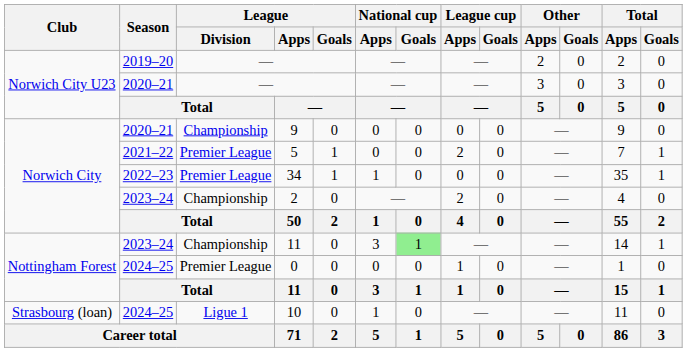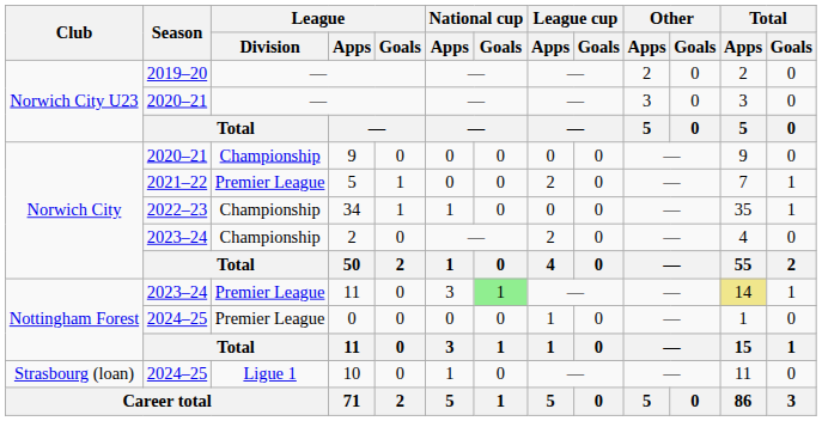34 | League / Division: Premier League -> Championship
2023–24 / 11 | League / Division: Championship -> Premier League
2023–24 / 11 | Total / Apps: no background -> khaki background
